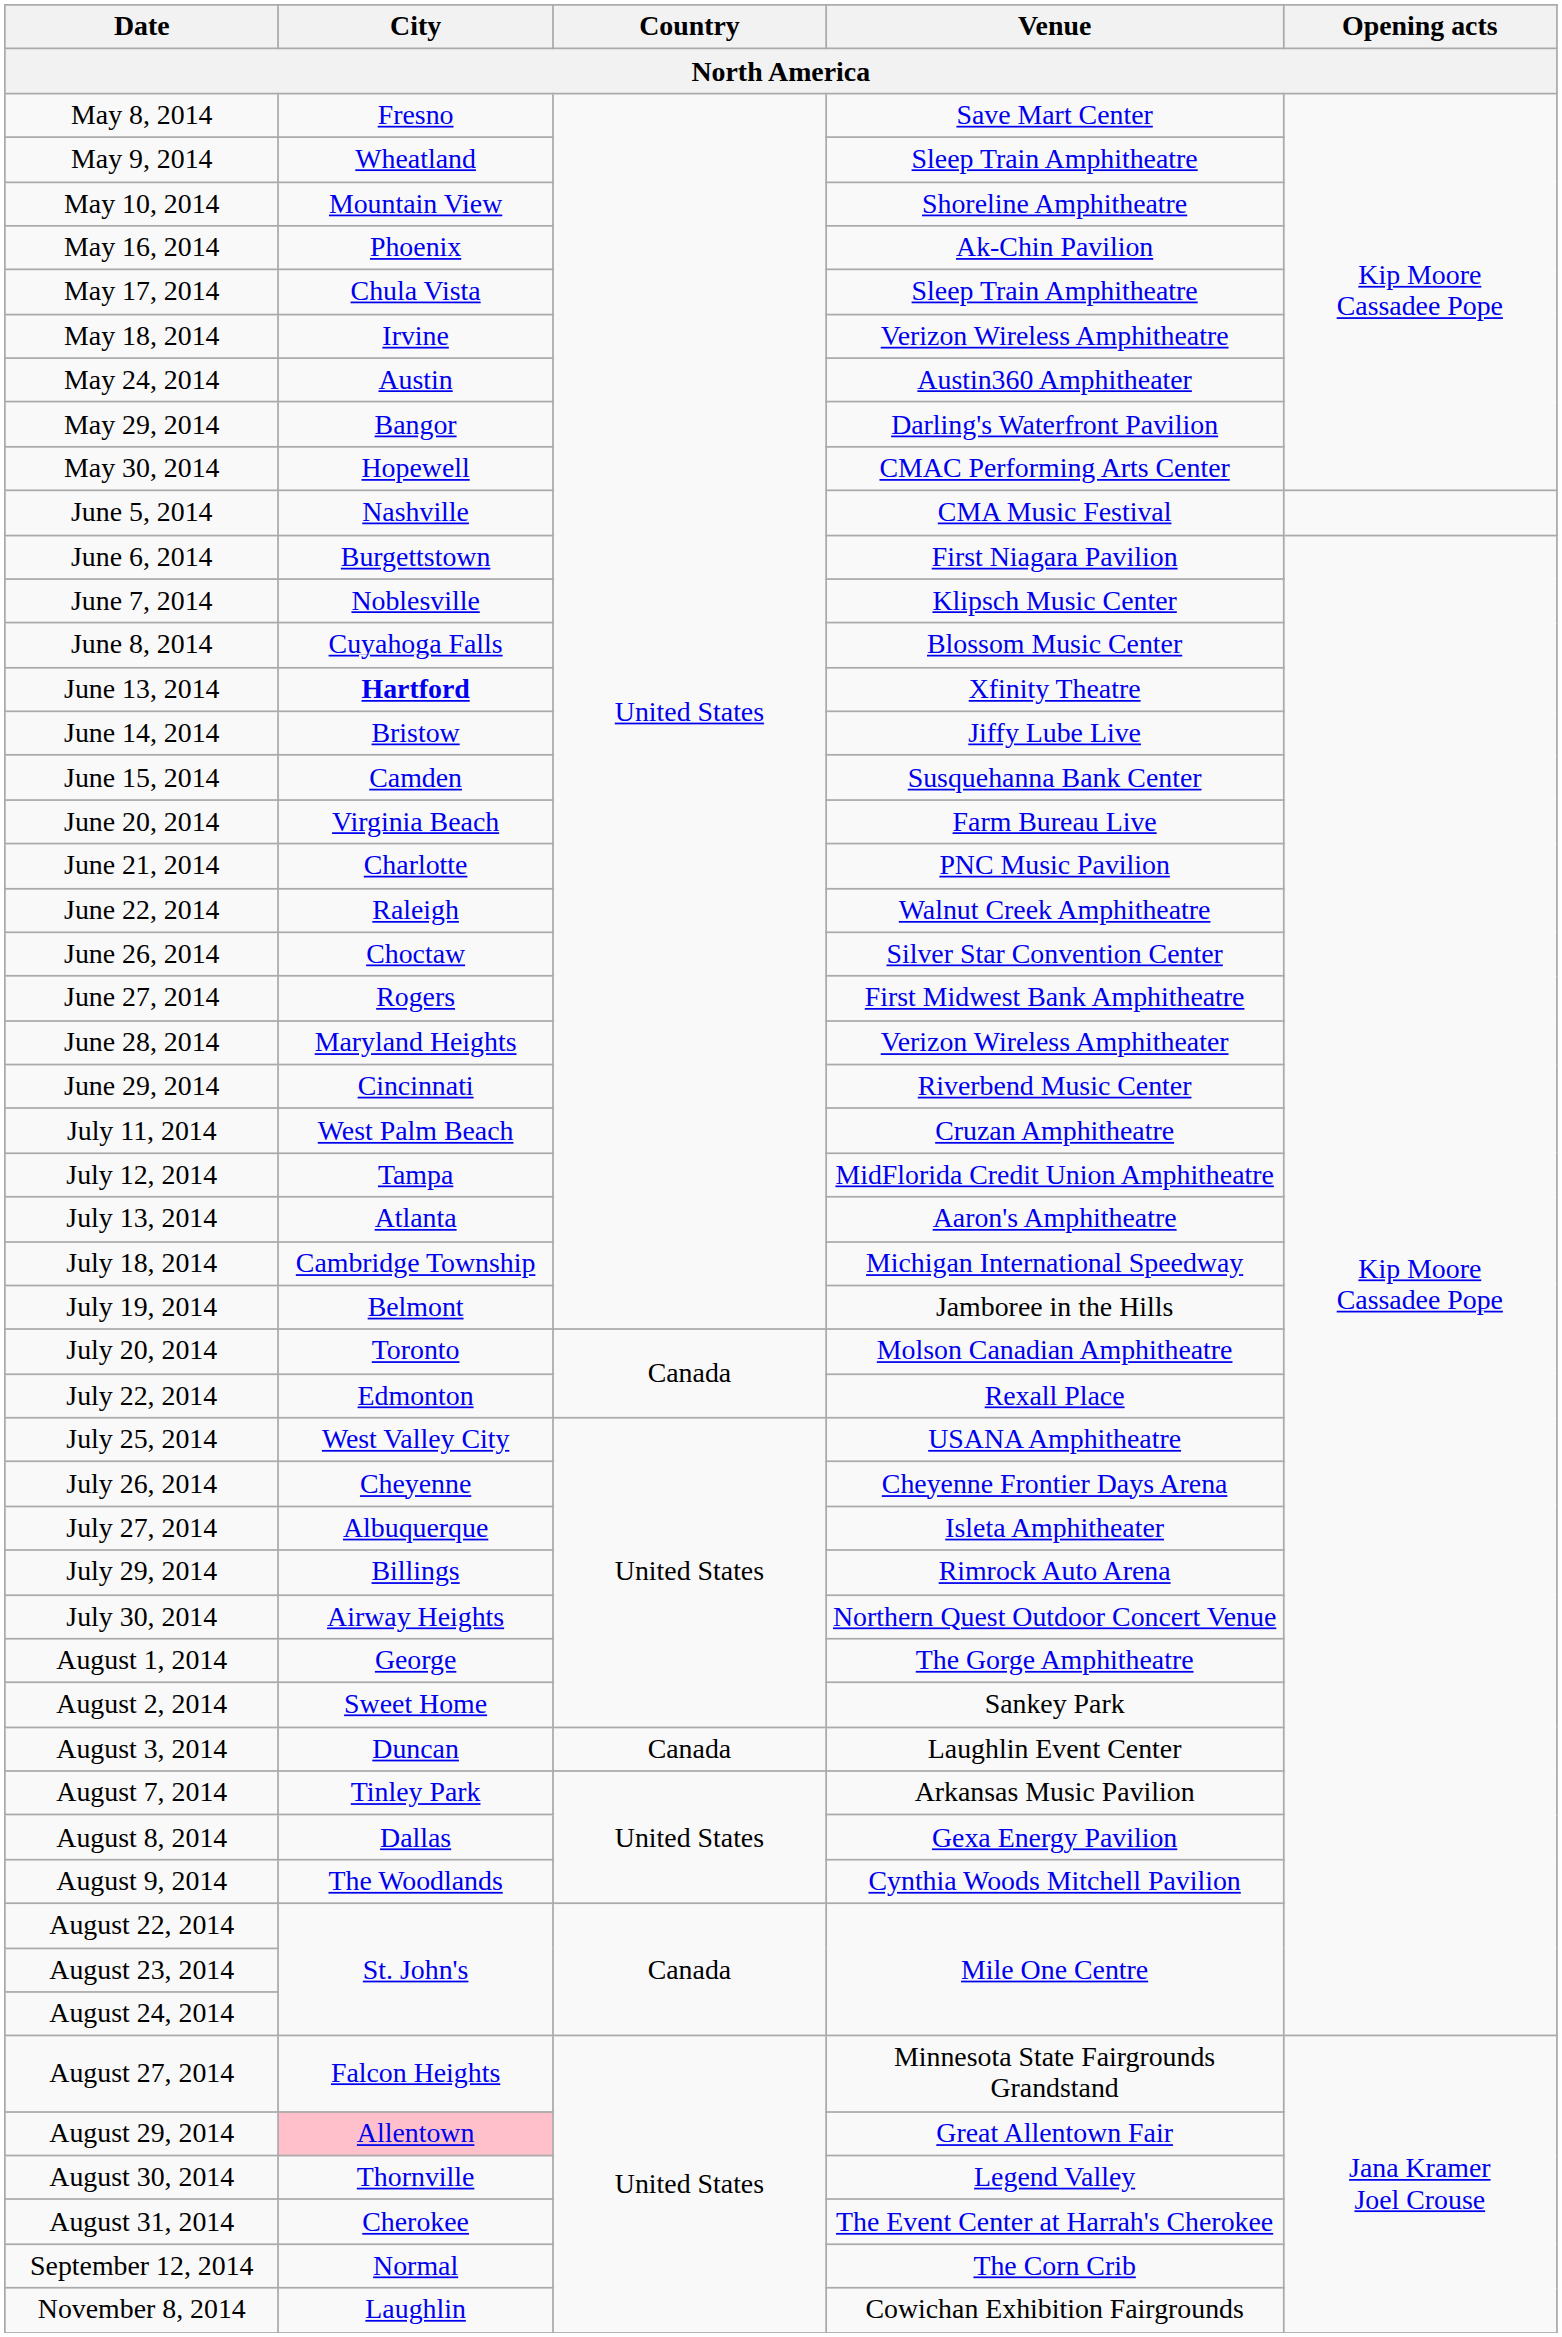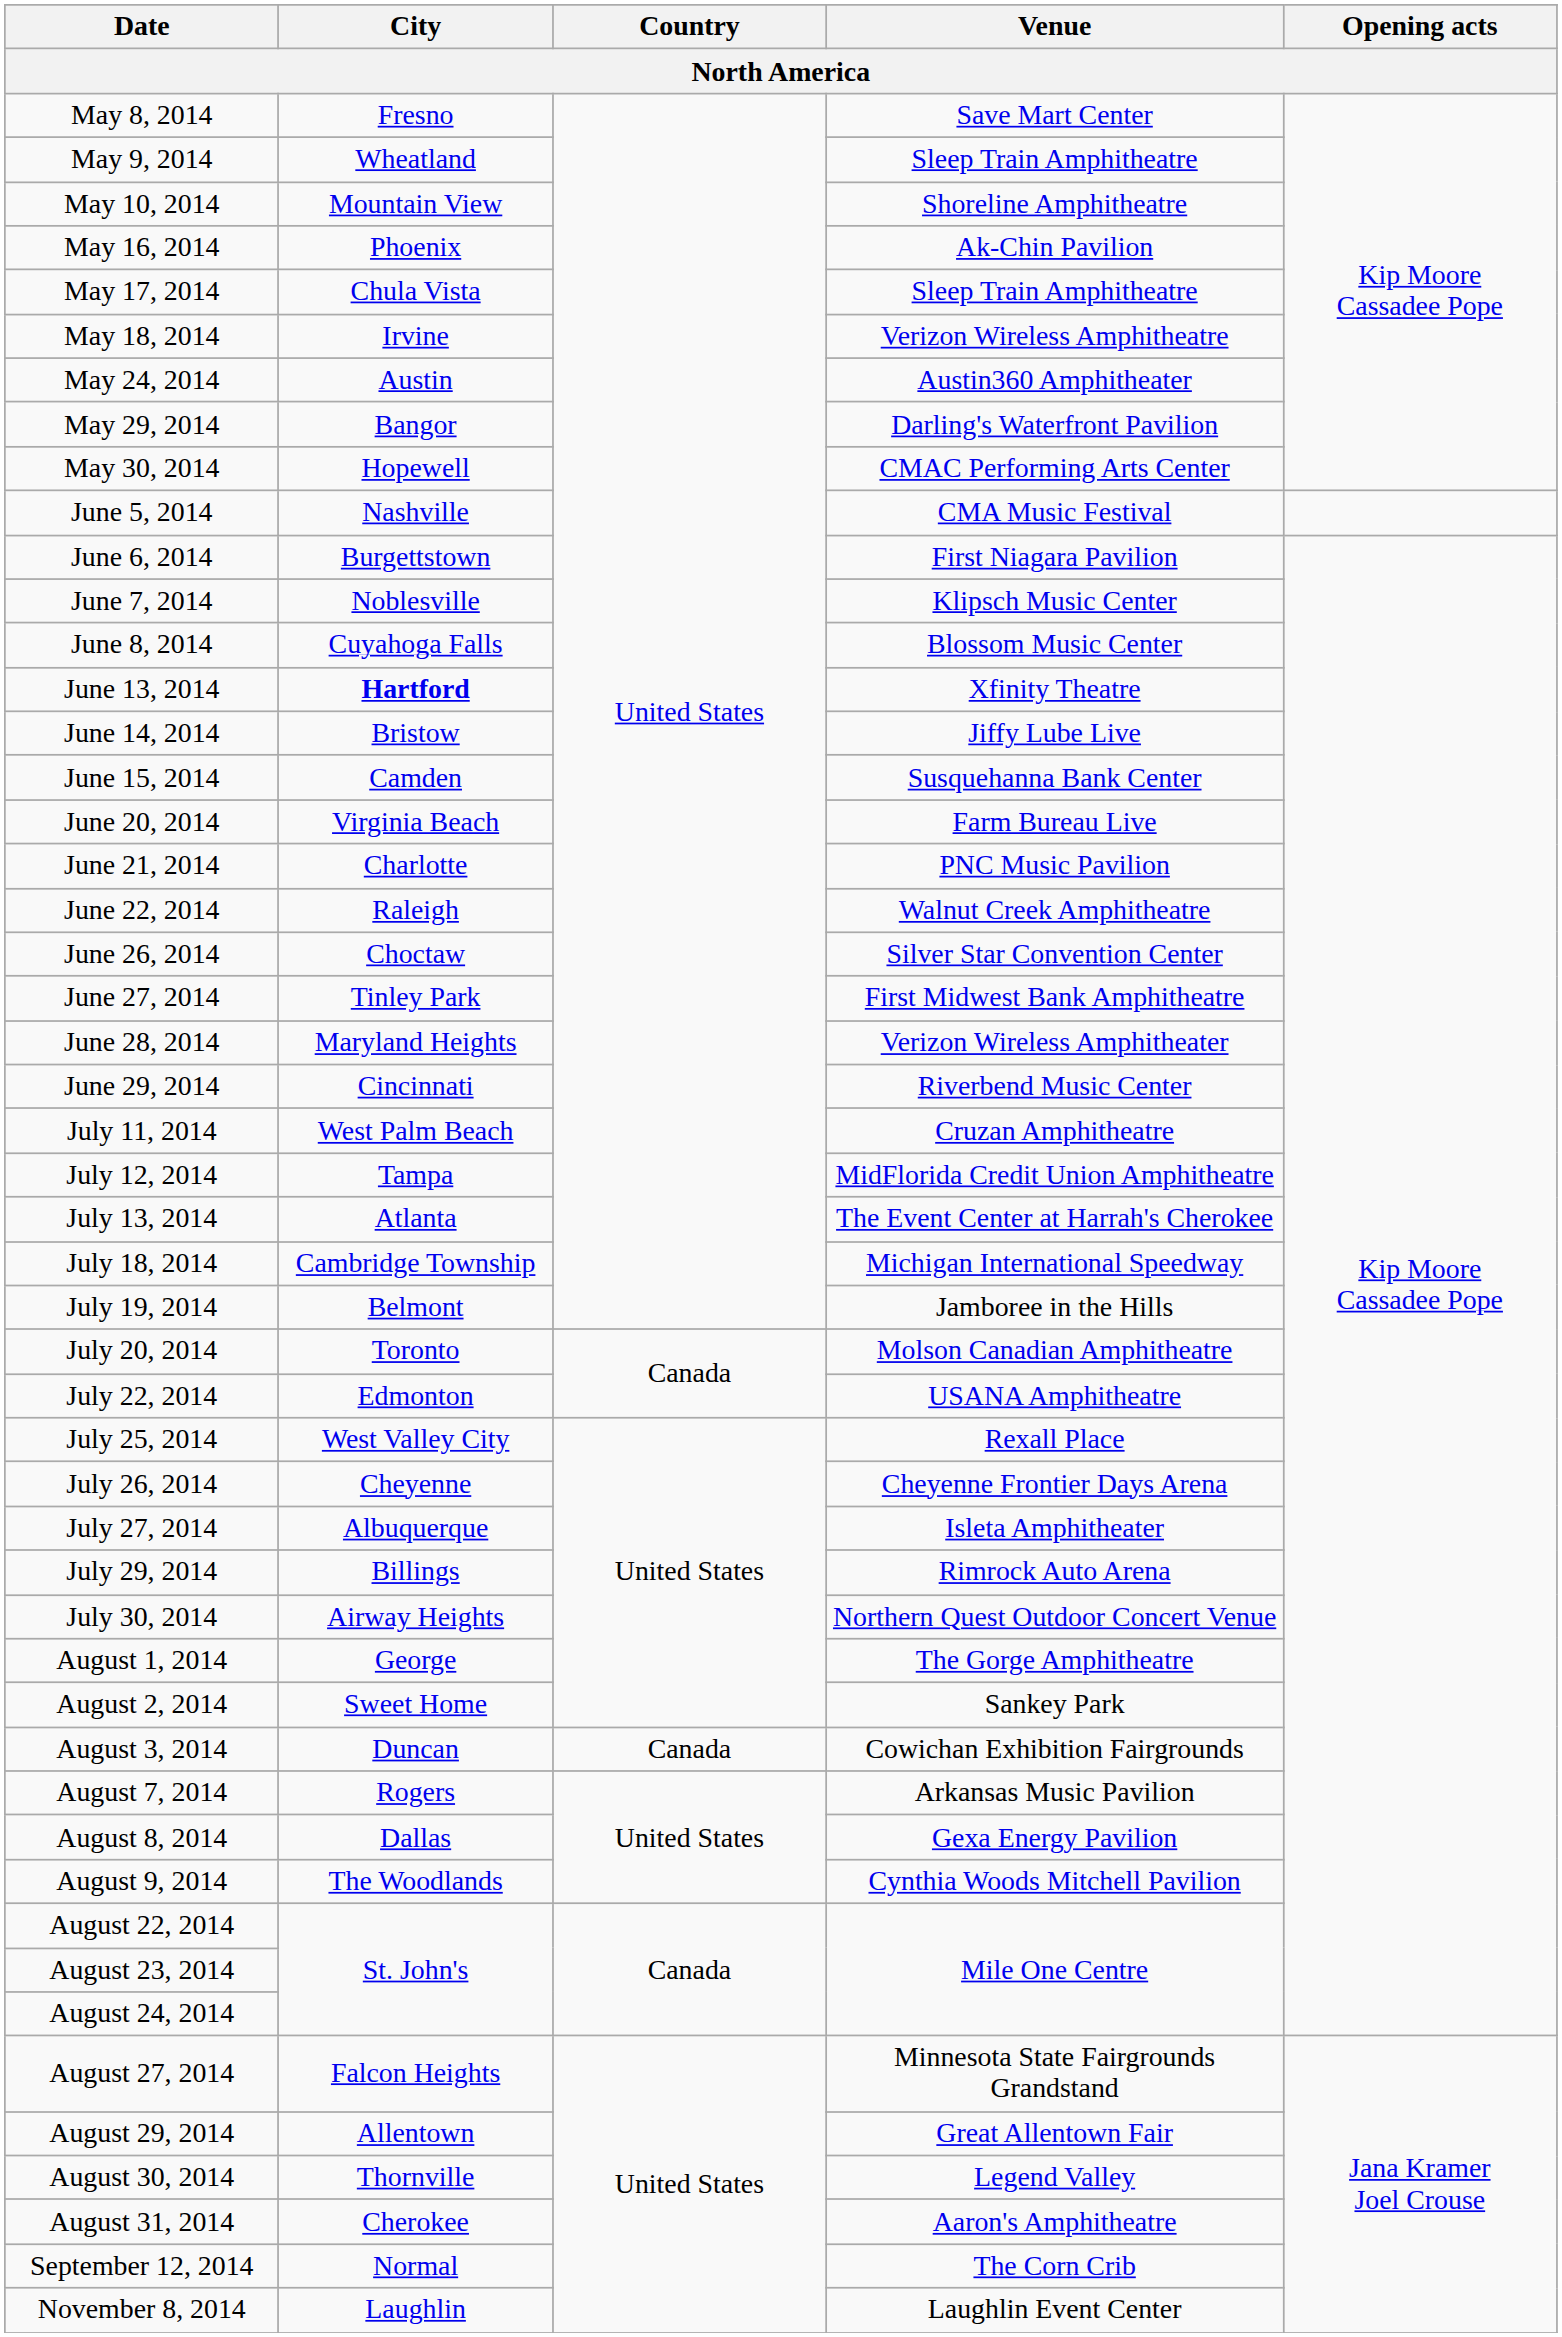June 27, 2014 | City: Rogers -> Tinley Park
July 13, 2014 | Venue: Aaron's Amphitheatre -> The Event Center at Harrah's Cherokee
July 22, 2014 | Venue: Rexall Place -> USANA Amphitheatre
July 25, 2014 | Venue: USANA Amphitheatre -> Rexall Place
August 3, 2014 | Venue: Laughlin Event Center -> Cowichan Exhibition Fairgrounds
August 7, 2014 | City: Tinley Park -> Rogers
August 29, 2014 | City: pink background -> no background
August 31, 2014 | Venue: The Event Center at Harrah's Cherokee -> Aaron's Amphitheatre
November 8, 2014 | Venue: Cowichan Exhibition Fairgrounds -> Laughlin Event Center
